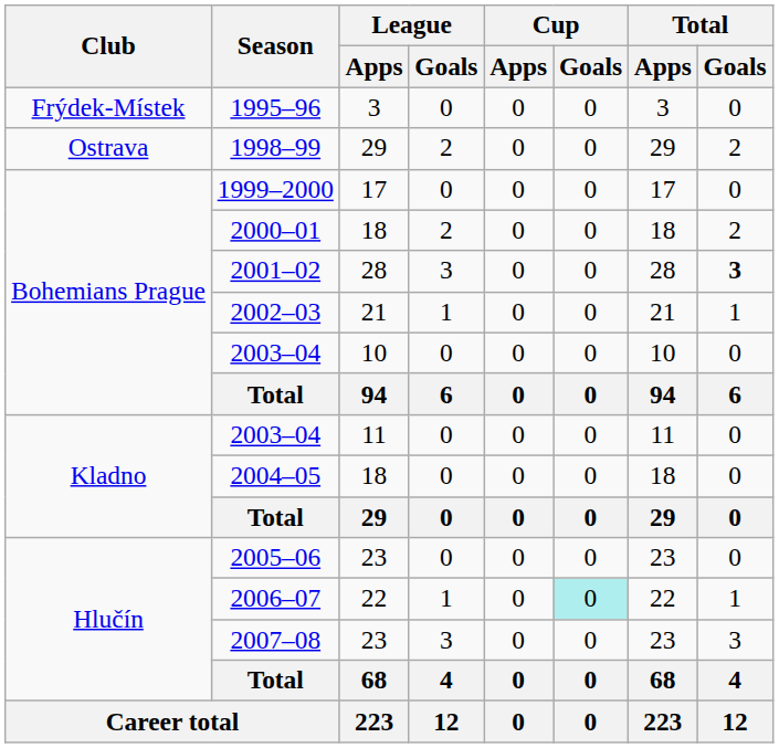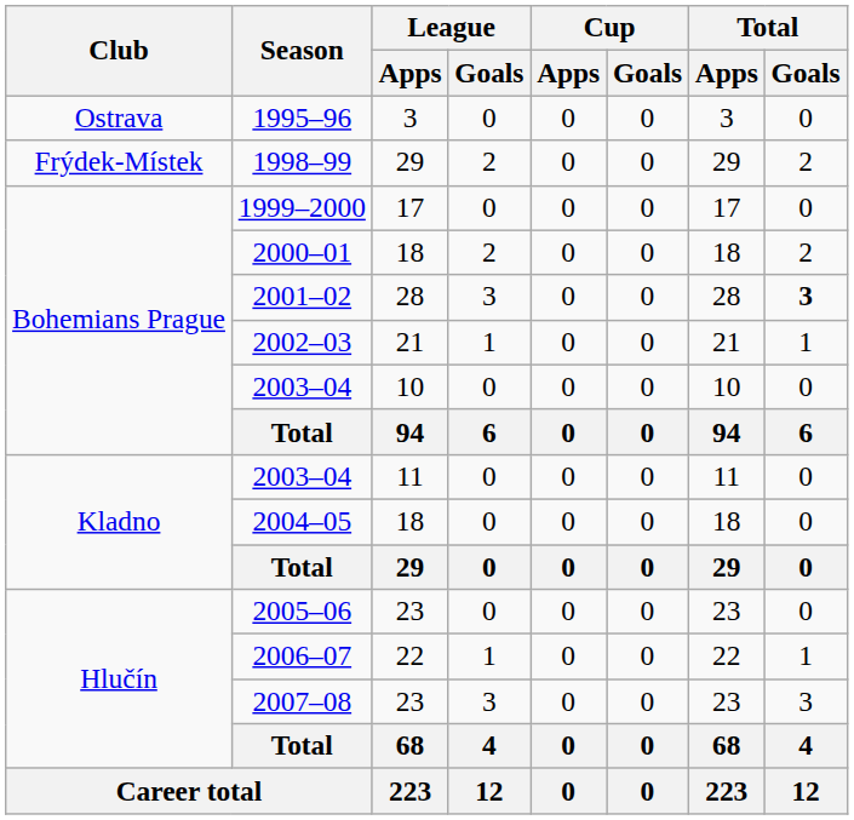1995–96 | Club: Frýdek-Místek -> Ostrava
1998–99 | Club: Ostrava -> Frýdek-Místek
2006–07 | Cup / Goals: paleturquoise background -> no background
